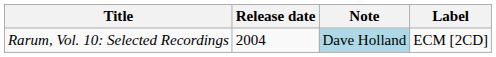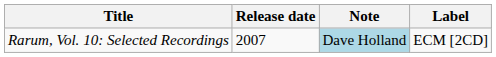Rarum, Vol. 10: Selected Recordings | Release date: 2004 -> 2007
